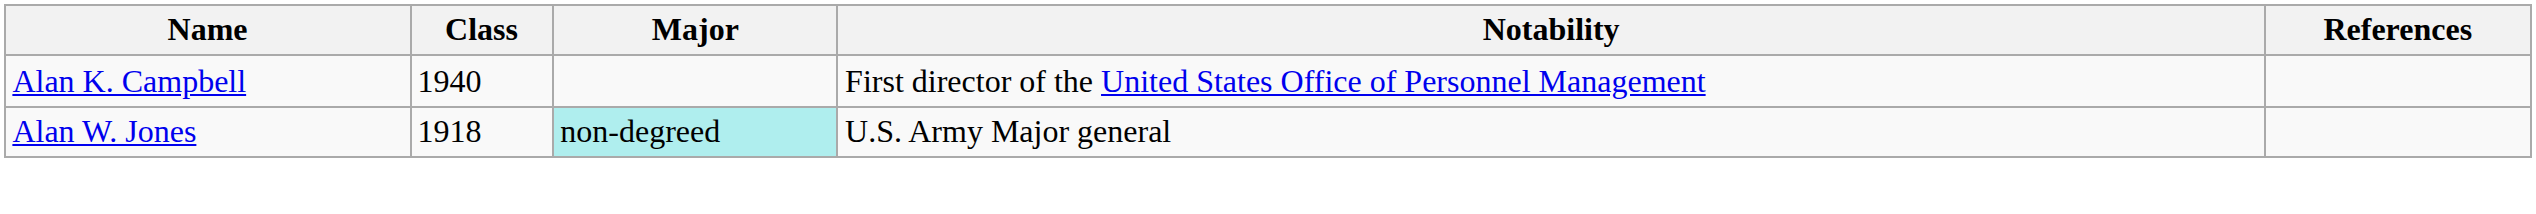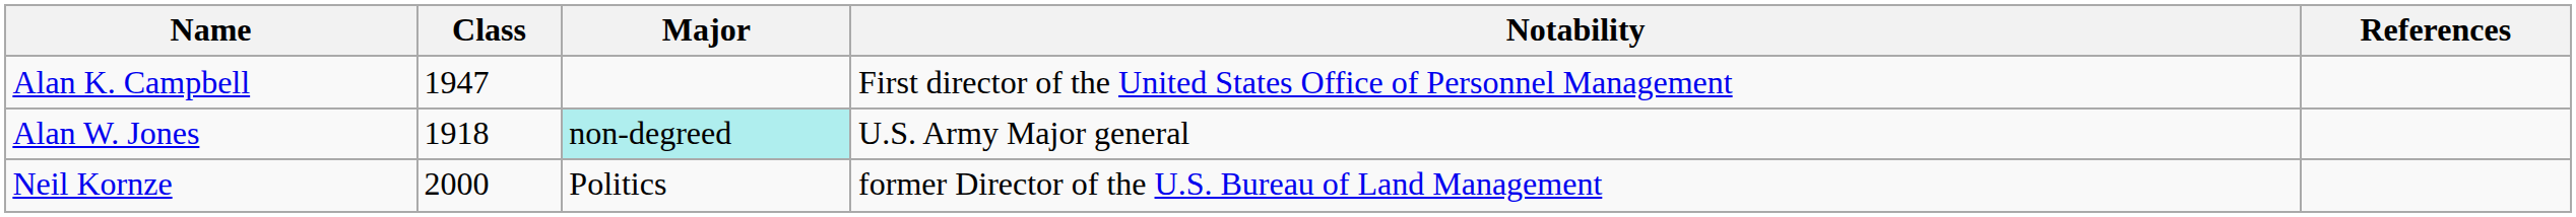Alan K. Campbell | Class: 1940 -> 1947
+ row: Neil Kornze | 2000 | Politics | former Director of the U.S. Bureau of Land Management
